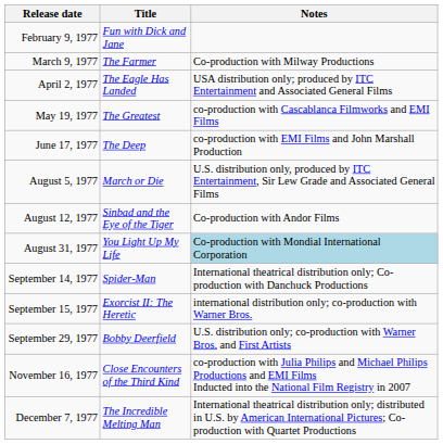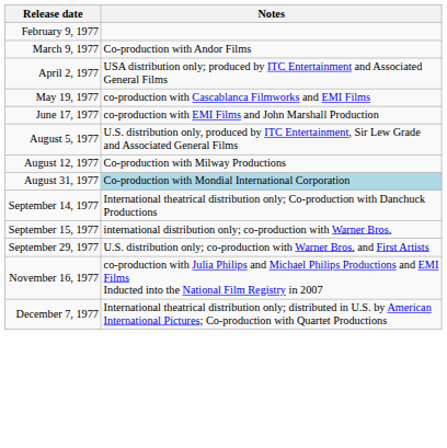- column: Title | Fun with Dick and Jane | The Farmer | The Eagle Has Landed | The Greatest | The Deep | March or Die | Sinbad and the Eye of the Tiger | You Light Up My Life | Spider-Man | Exorcist II: The Heretic | Bobby Deerfield | Close Encounters of the Third Kind | The Incredible Melting Man
March 9, 1977 | Notes: Co-production with Milway Productions -> Co-production with Andor Films
August 12, 1977 | Notes: Co-production with Andor Films -> Co-production with Milway Productions
